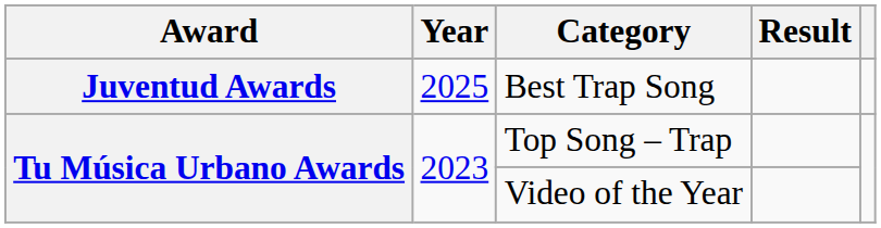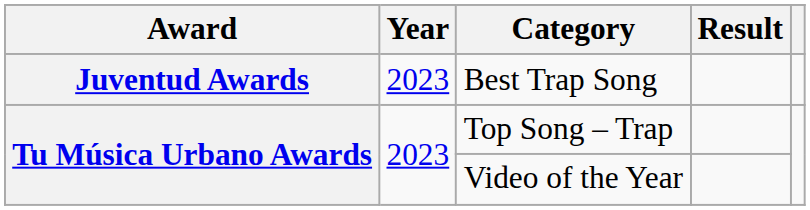Best Trap Song | Year: 2025 -> 2023
